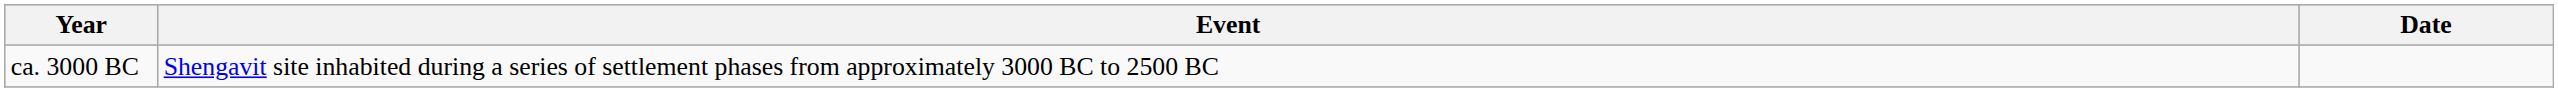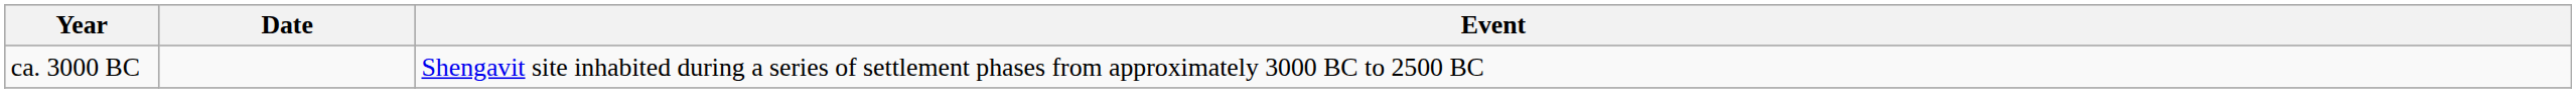columns swapped: Date <-> Event
